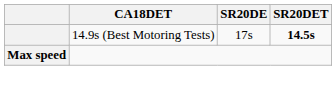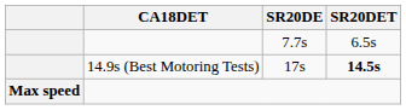+ row: 7.7s | 6.5s
